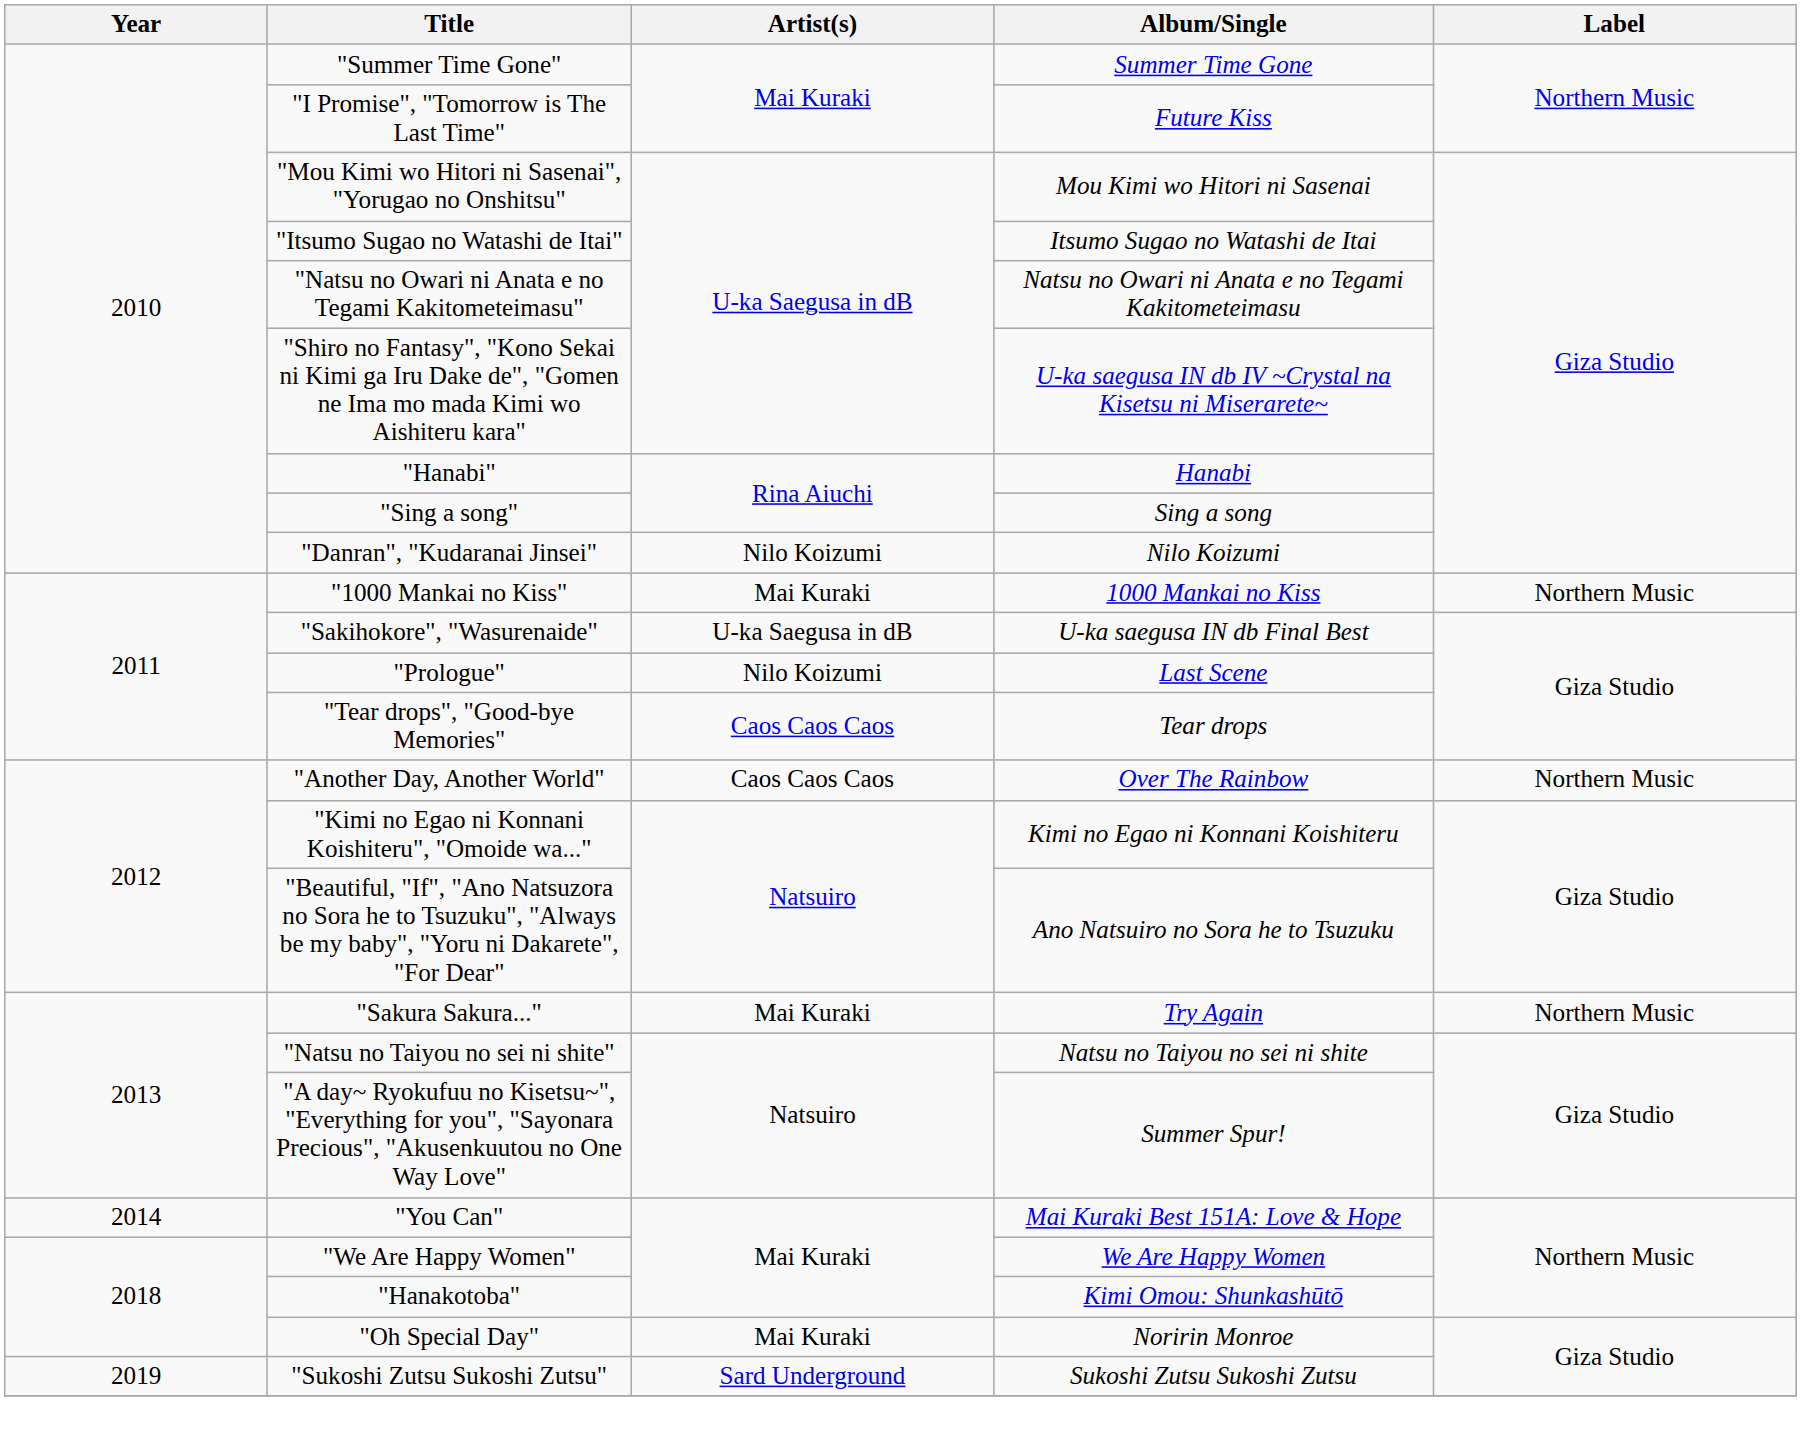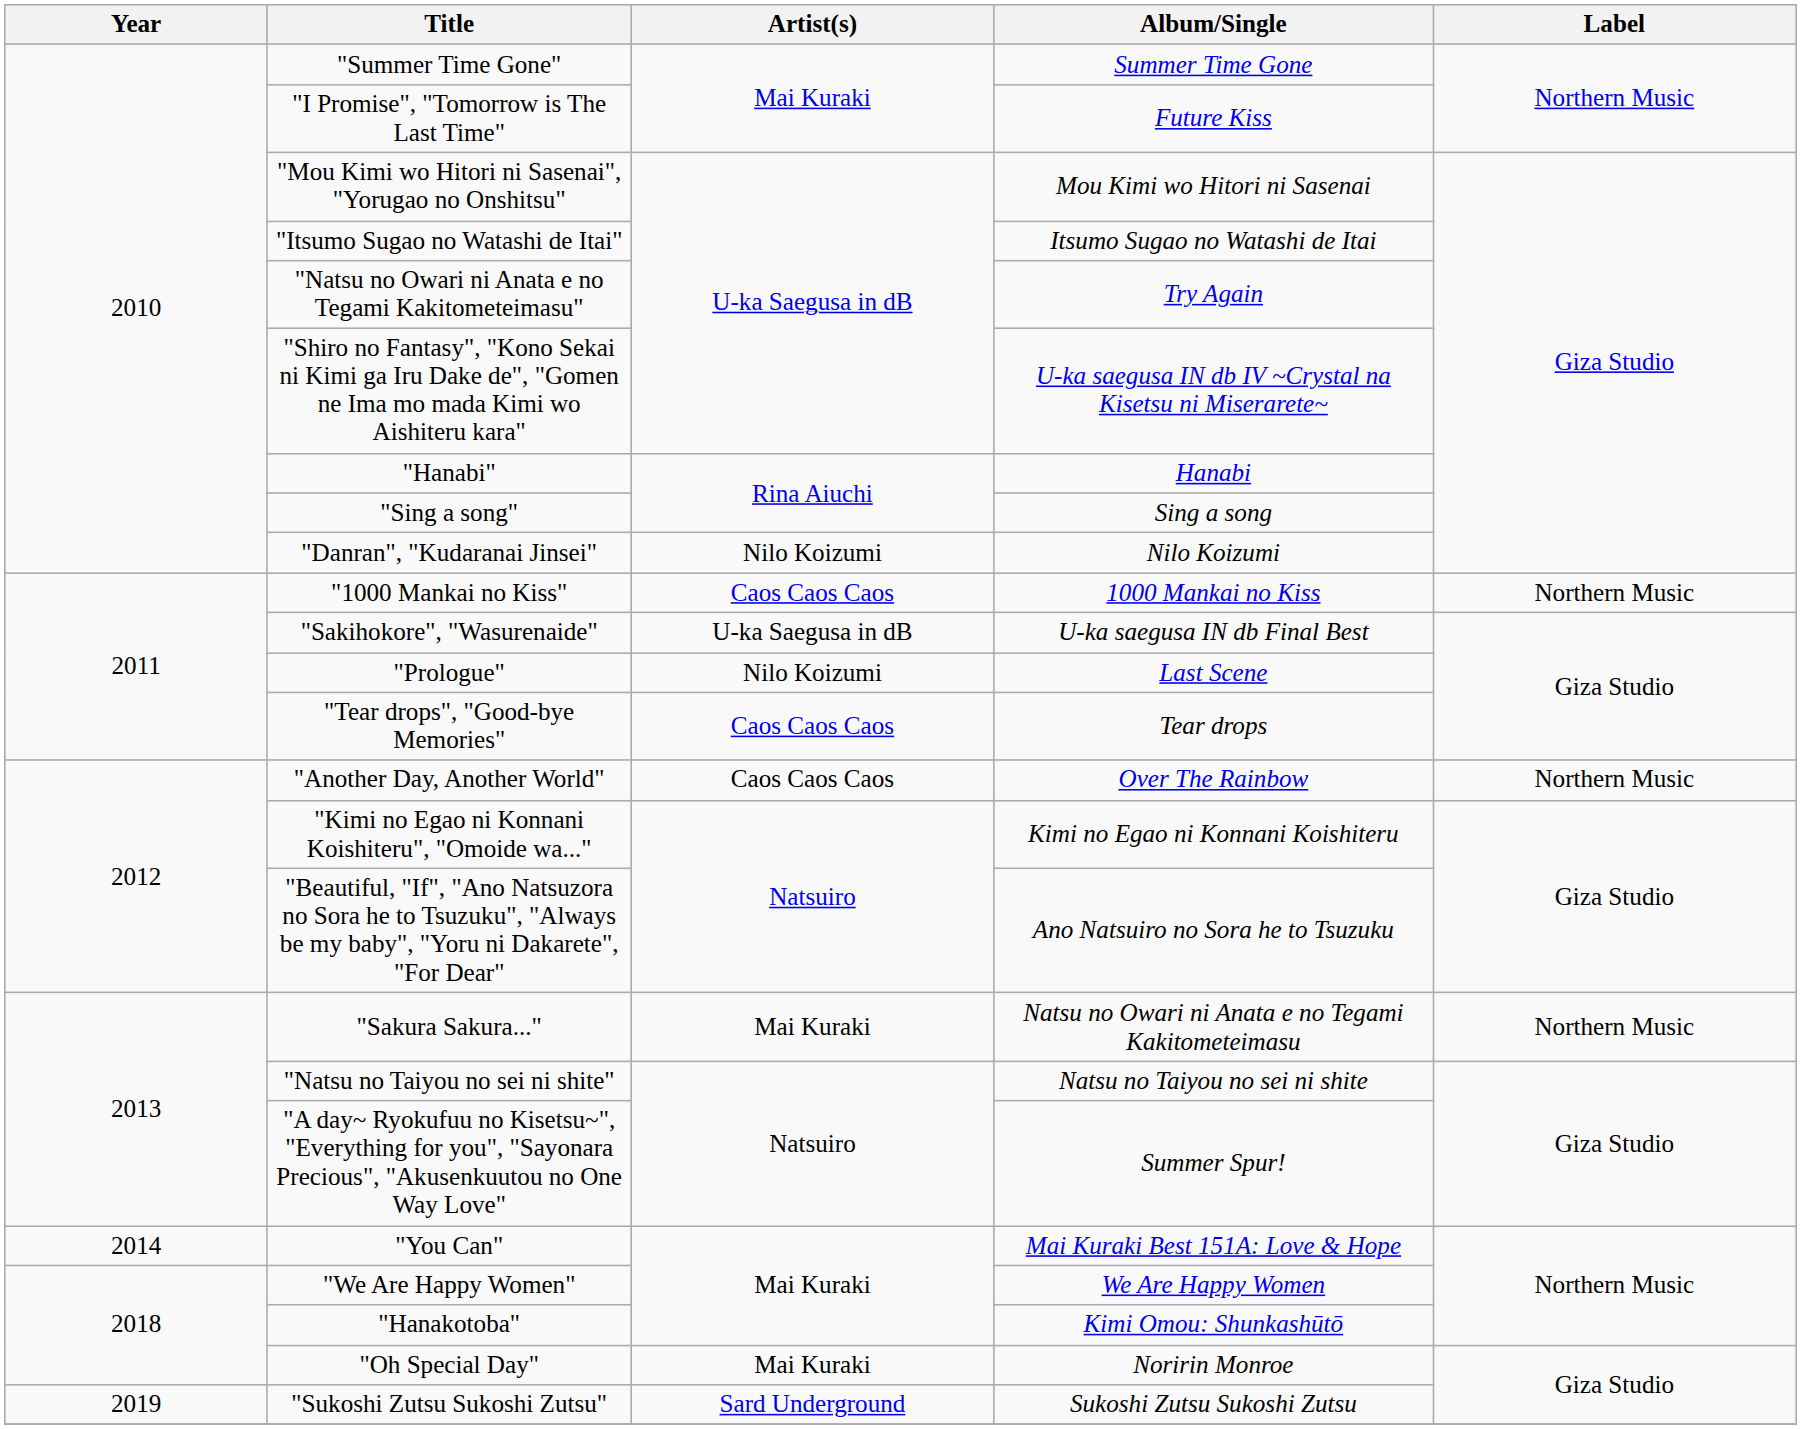"Natsu no Owari ni Anata e no Tegami Kakitometeimasu" | Album/Single: Natsu no Owari ni Anata e no Tegami Kakitometeimasu -> Try Again
"1000 Mankai no Kiss" | Artist(s): Mai Kuraki -> Caos Caos Caos
"Sakura Sakura..." | Album/Single: Try Again -> Natsu no Owari ni Anata e no Tegami Kakitometeimasu
